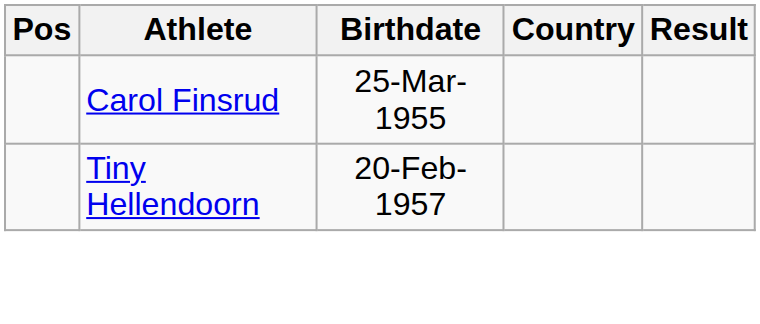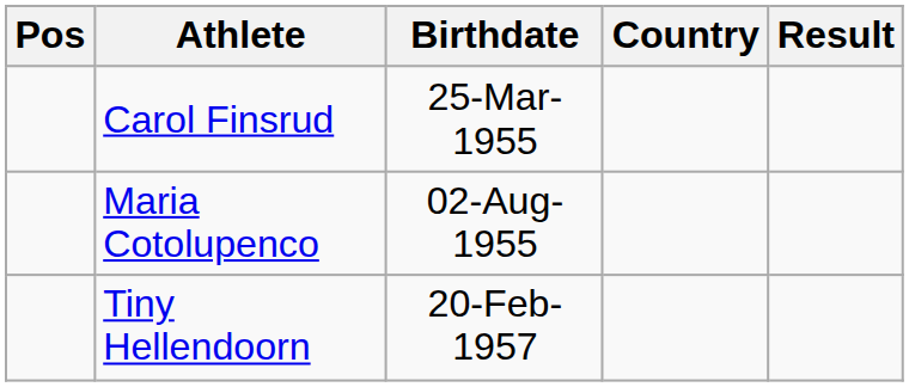+ row: Maria Cotolupenco | 02-Aug-1955
